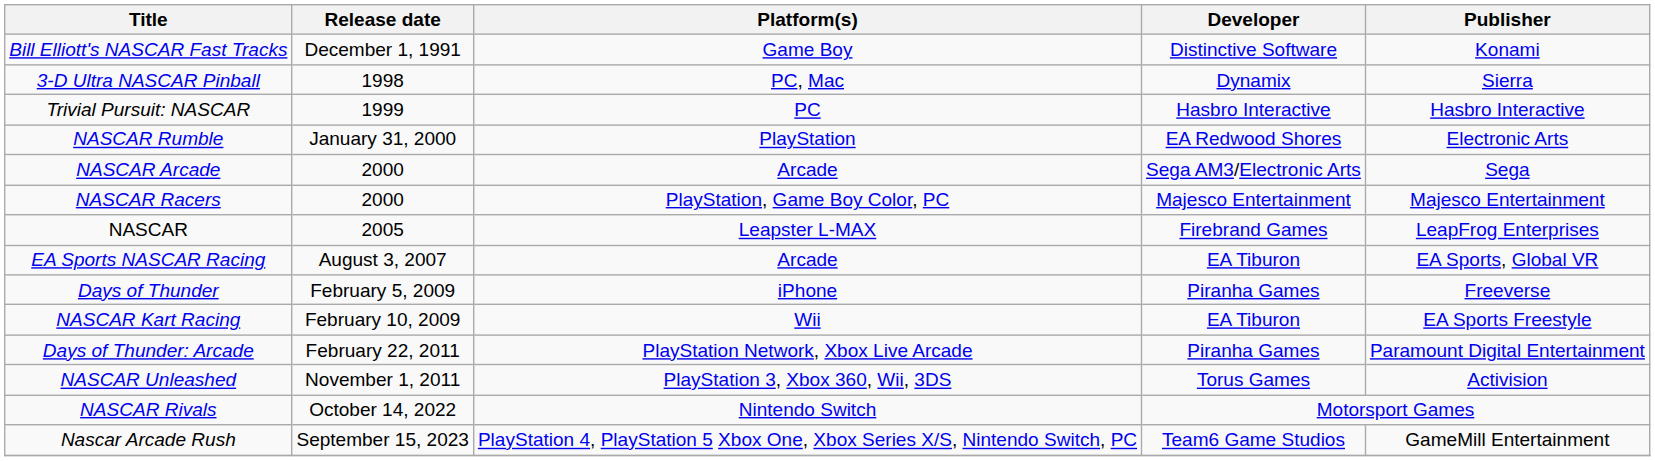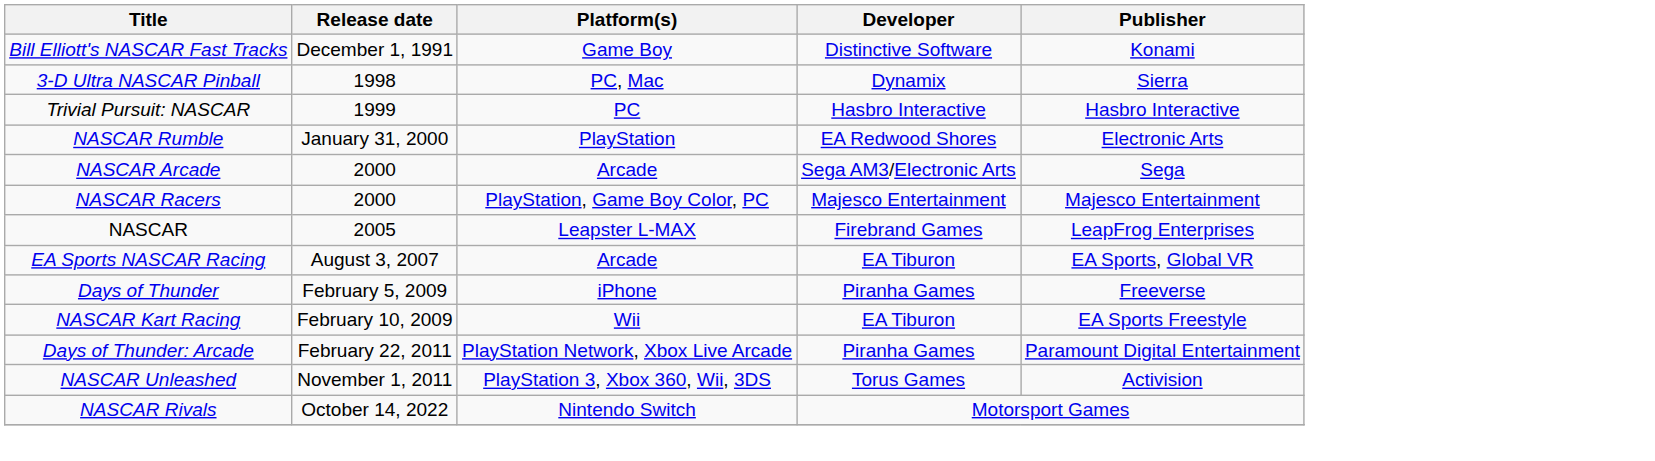- row: Nascar Arcade Rush | September 15, 2023 | PlayStation 4, PlayStation 5 Xbox One, Xbox Series X/S, Nintendo Switch, PC | Team6 Game Studios | GameMill Entertainment
